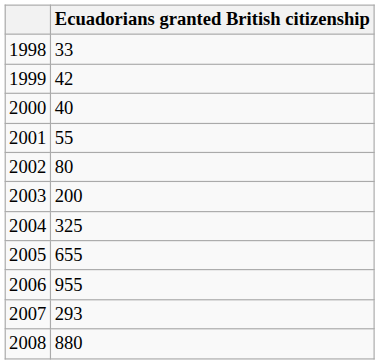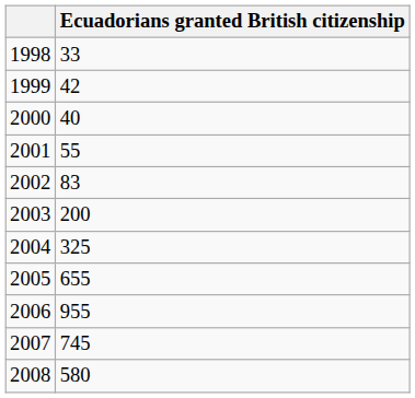2002 | Ecuadorians granted British citizenship: 80 -> 83
2007 | Ecuadorians granted British citizenship: 293 -> 745
2008 | Ecuadorians granted British citizenship: 880 -> 580
